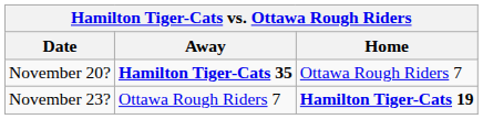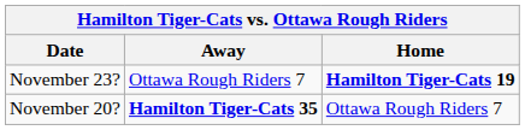rows swapped: November 20? <-> November 23?
